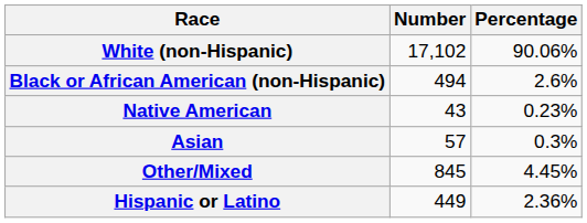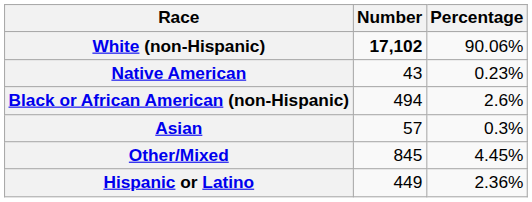White (non-Hispanic) | Number: normal -> bold
rows swapped: Black or African American (non-Hispanic) <-> Native American
